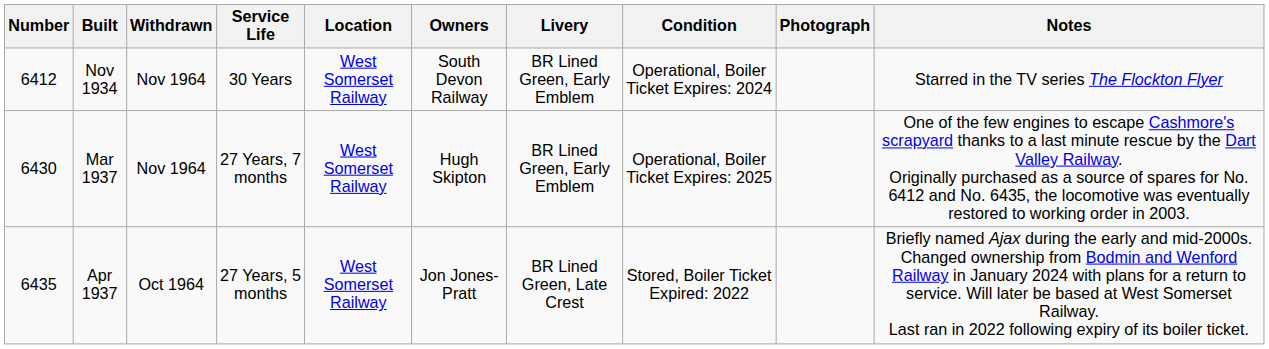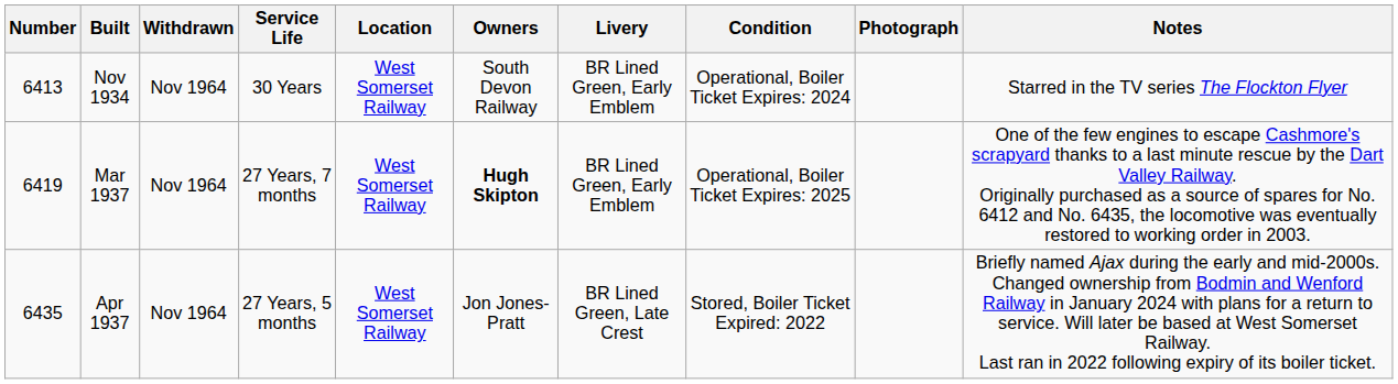Nov 1934 | Number: 6412 -> 6413
Mar 1937 | Number: 6430 -> 6419
Mar 1937 | Owners: normal -> bold
Apr 1937 | Withdrawn: Oct 1964 -> Nov 1964
